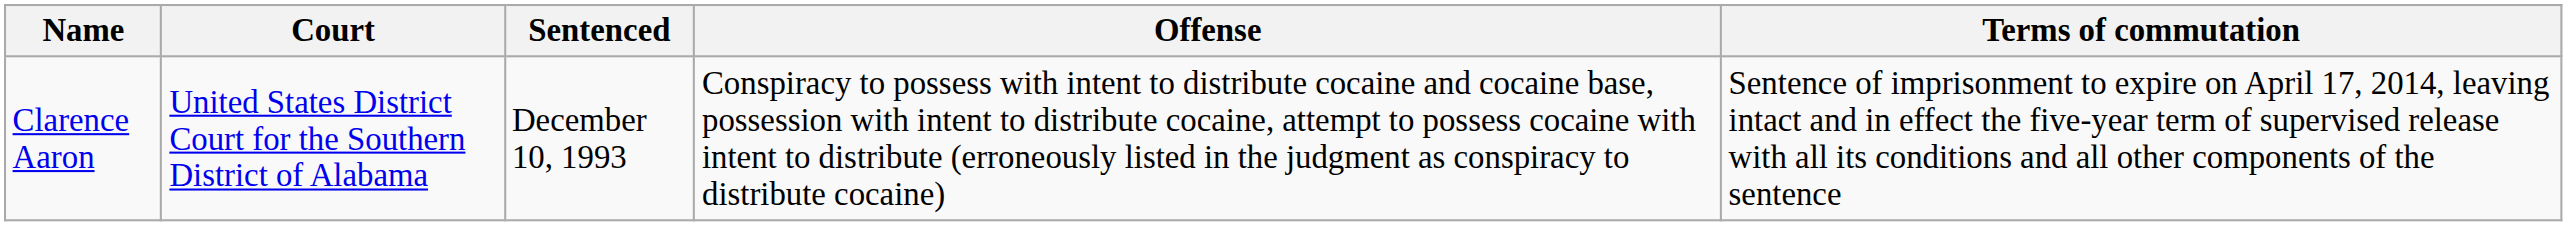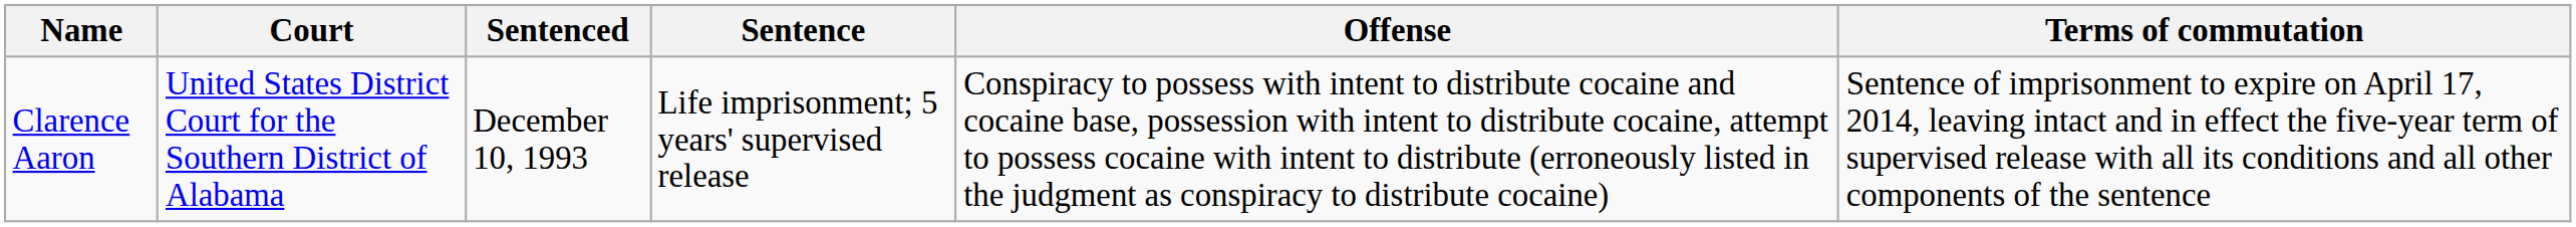+ column: Sentence | Life imprisonment; 5 years' supervised release
